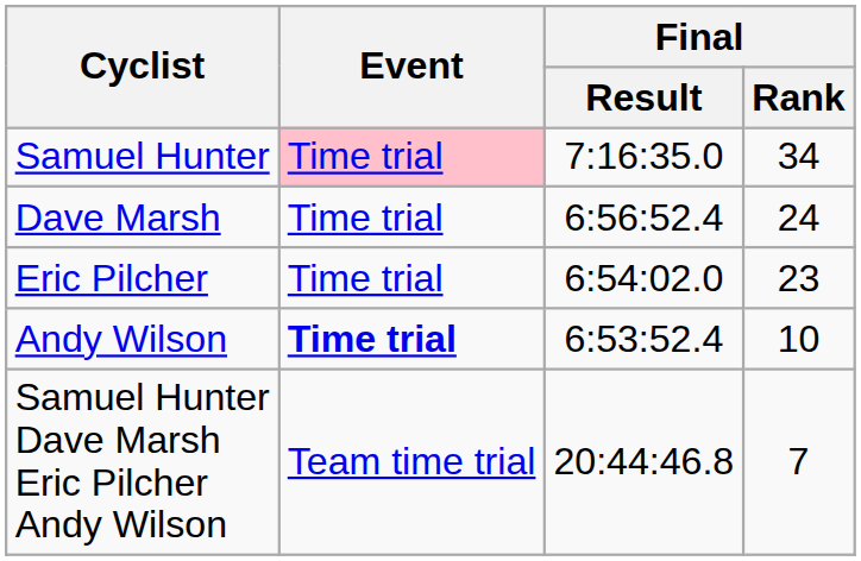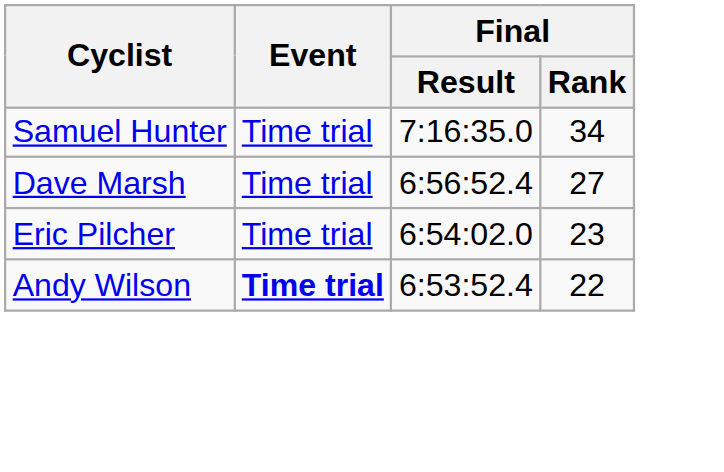Samuel Hunter | Event: pink background -> no background
Dave Marsh | Final / Rank: 24 -> 27
Andy Wilson | Final / Rank: 10 -> 22
- row: Samuel Hunter Dave Marsh Eric Pilcher Andy Wilson | Team time trial | 20:44:46.8 | 7
